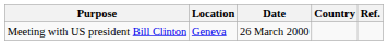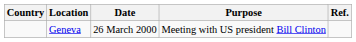columns swapped: Country <-> Purpose
